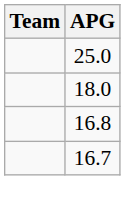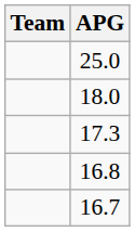+ row: 17.3
